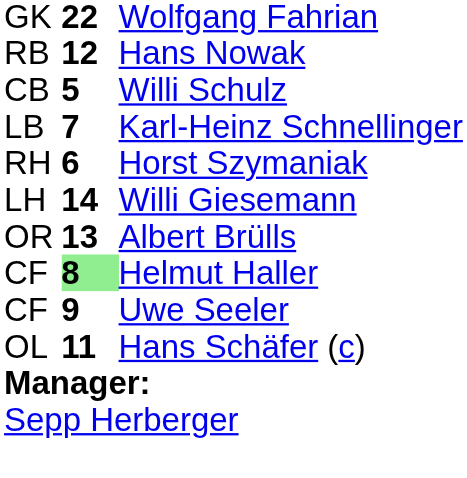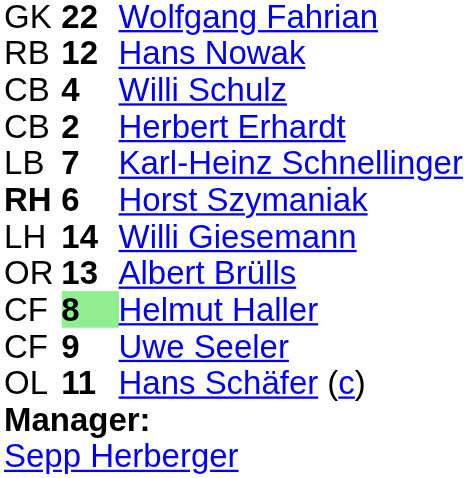Willi Schulz | column 2: 5 -> 4
+ row: CB | 2 | Herbert Erhardt
Horst Szymaniak | column 1: normal -> bold
